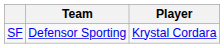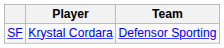columns swapped: Player <-> Team
